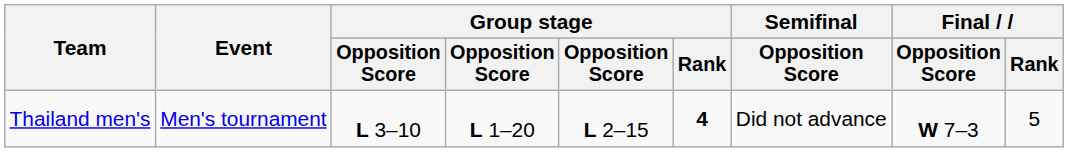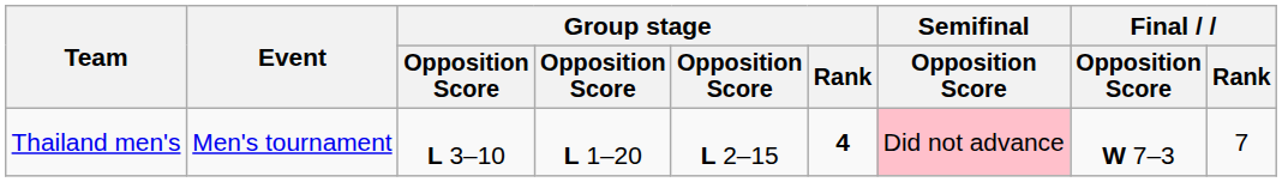Thailand men's | Semifinal / Opposition Score: no background -> pink background
Thailand men's | Final / Rank: 5 -> 7
